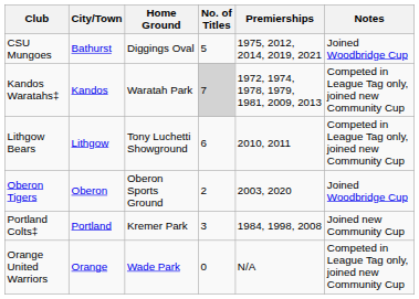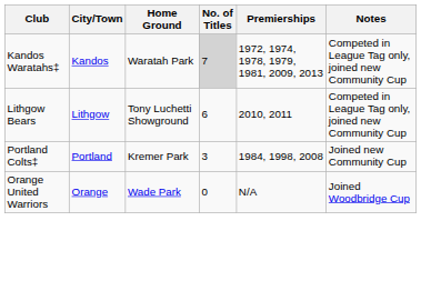- row: CSU Mungoes | Bathurst | Diggings Oval | 5 | 1975, 2012, 2014, 2019, 2021 | Joined Woodbridge Cup
- row: Oberon Tigers | Oberon | Oberon Sports Ground | 2 | 2003, 2020 | Joined Woodbridge Cup
Orange United Warriors | Notes: Competed in League Tag only, joined new Community Cup -> Joined Woodbridge Cup
